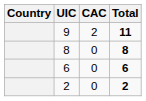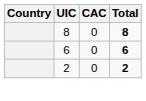- row: 9 | 2 | 11
